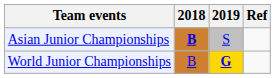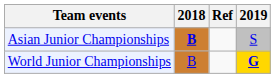columns swapped: 2019 <-> Ref
